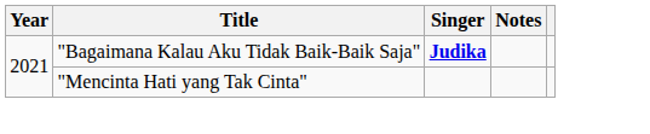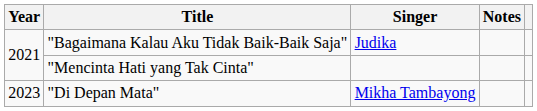"Bagaimana Kalau Aku Tidak Baik-Baik Saja" | Singer: bold -> normal
+ row: 2023 | "Di Depan Mata" | Mikha Tambayong
